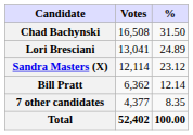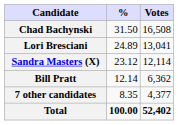columns swapped: Votes <-> %
